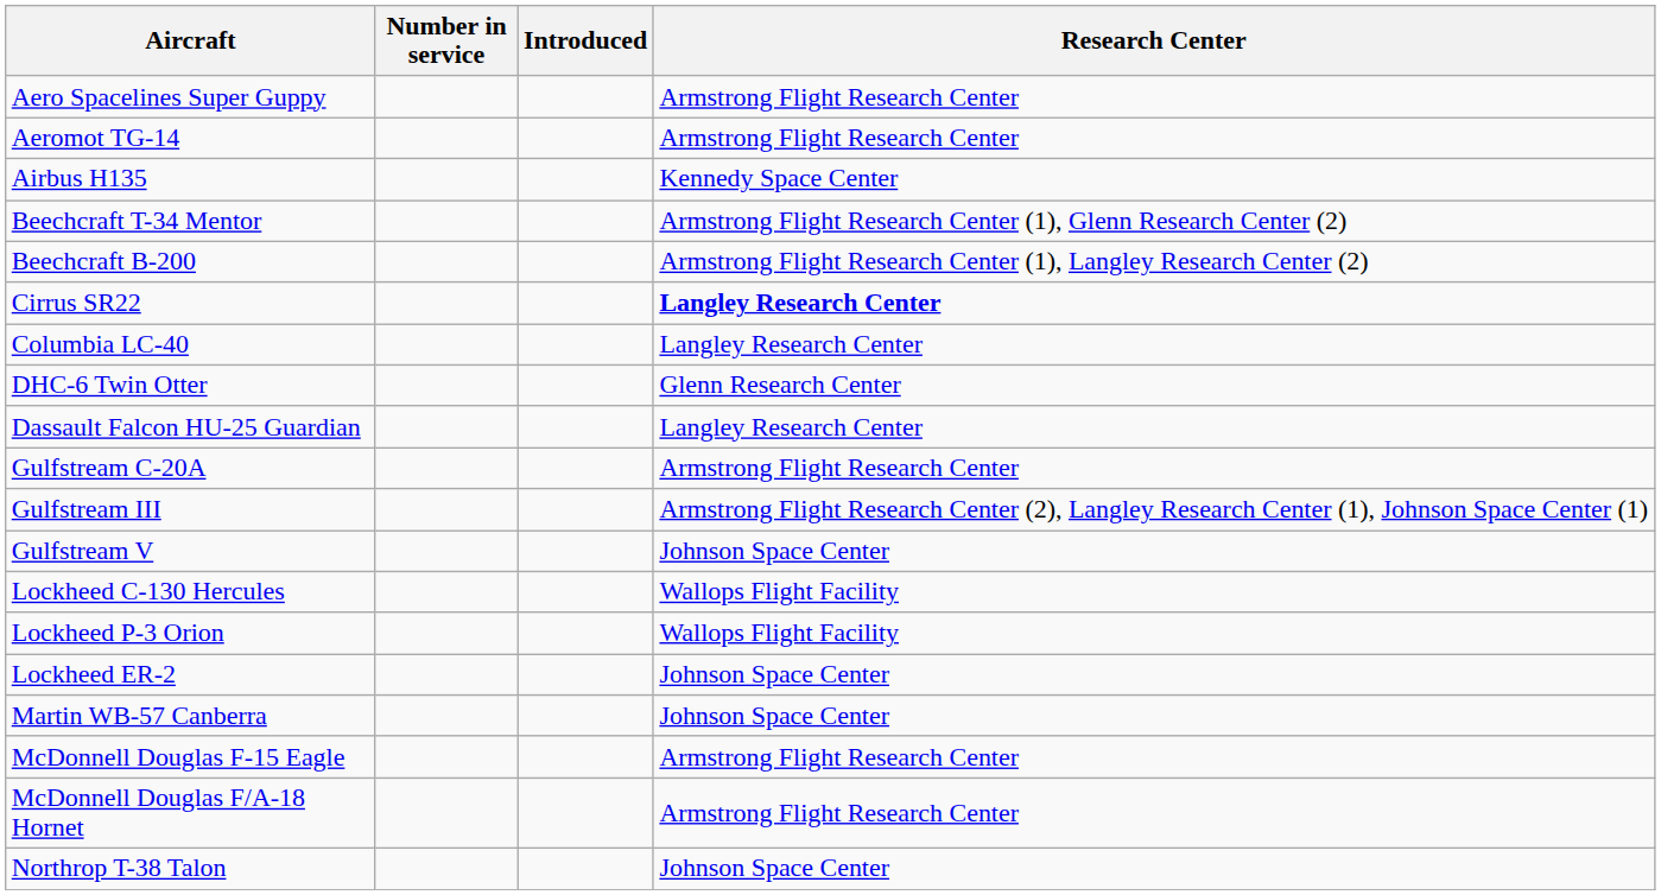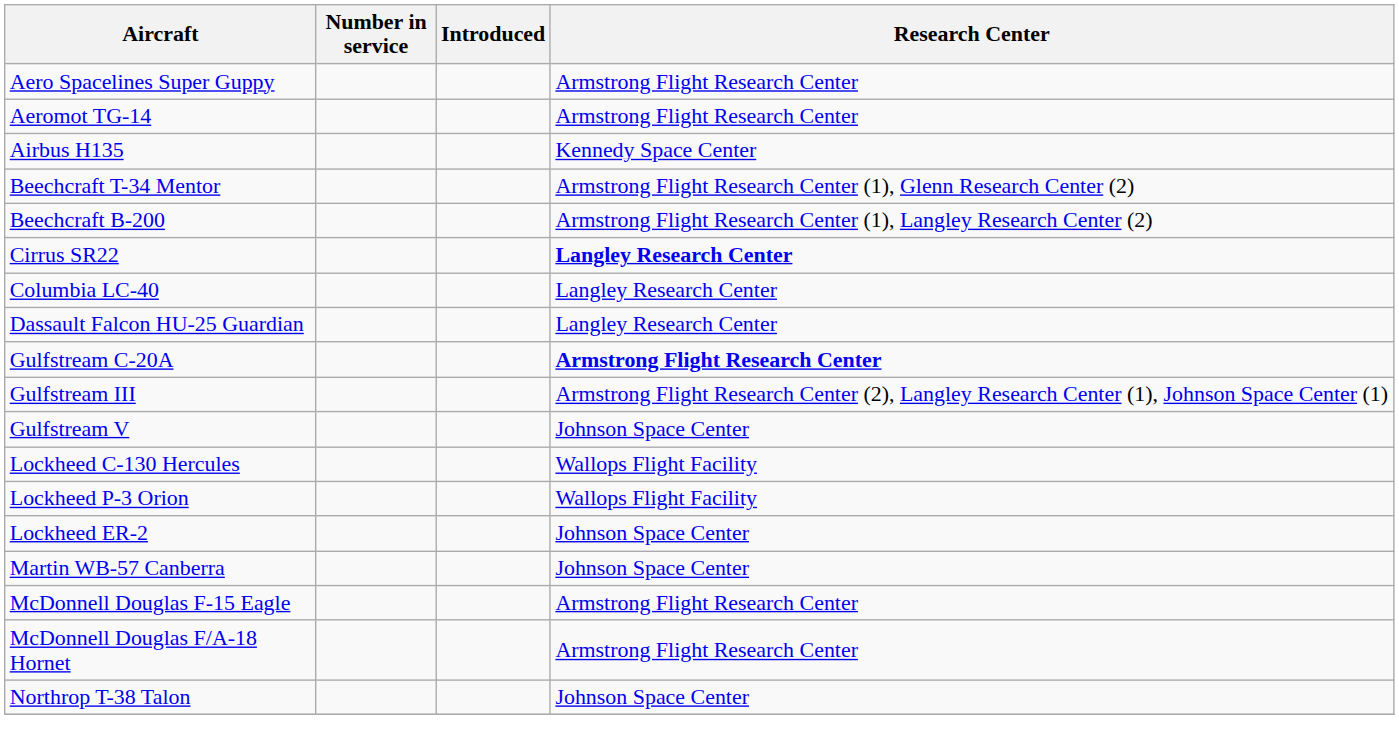- row: DHC-6 Twin Otter | Glenn Research Center
Gulfstream C-20A | Research Center: normal -> bold
